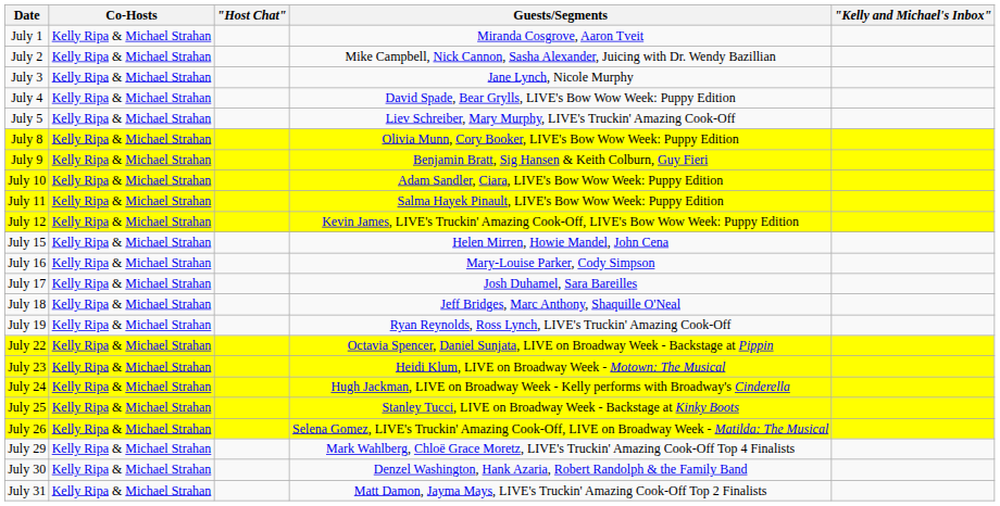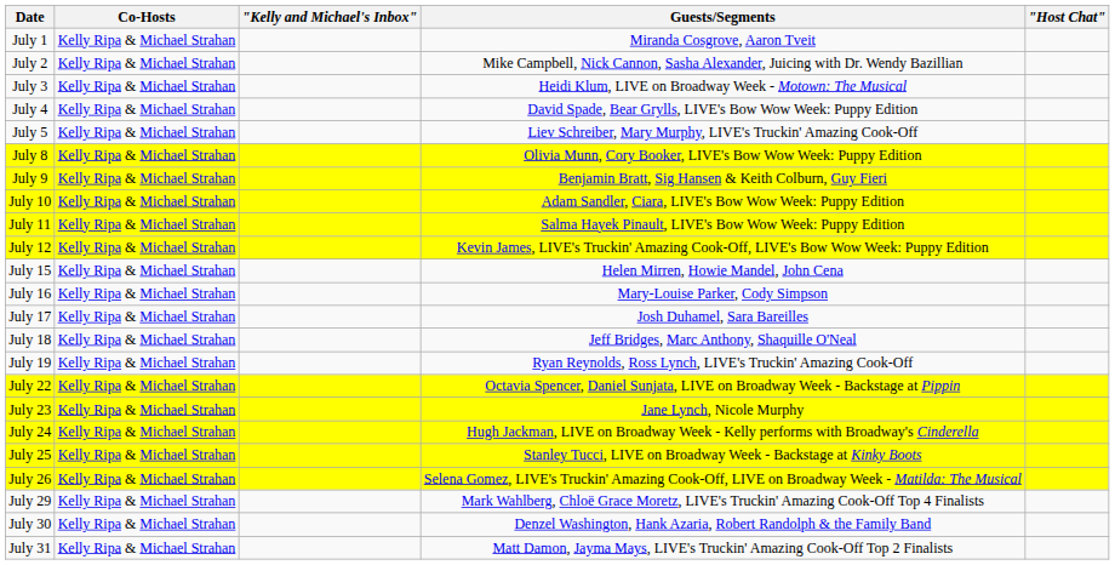columns swapped: "Host Chat" <-> "Kelly and Michael's Inbox"
July 3 | Guests/Segments: Jane Lynch, Nicole Murphy -> Heidi Klum, LIVE on Broadway Week - Motown: The Musical
July 23 | Guests/Segments: Heidi Klum, LIVE on Broadway Week - Motown: The Musical -> Jane Lynch, Nicole Murphy
